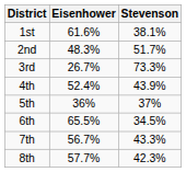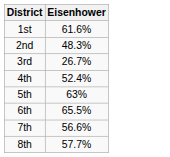- column: Stevenson | 38.1% | 51.7% | 73.3% | 43.9% | 37% | 34.5% | 43.3% | 42.3%
5th | Eisenhower: 36% -> 63%
7th | Eisenhower: 56.7% -> 56.6%
